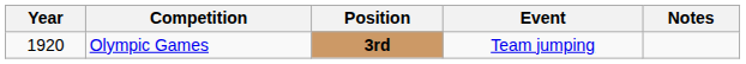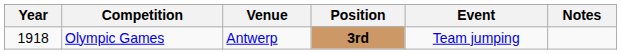+ column: Venue | Antwerp
Olympic Games | Year: 1920 -> 1918
